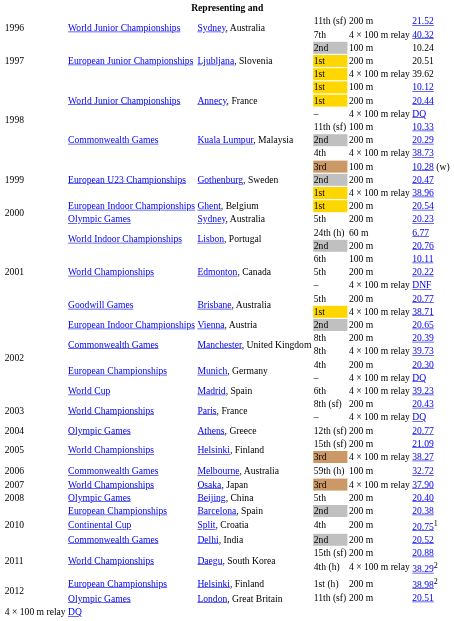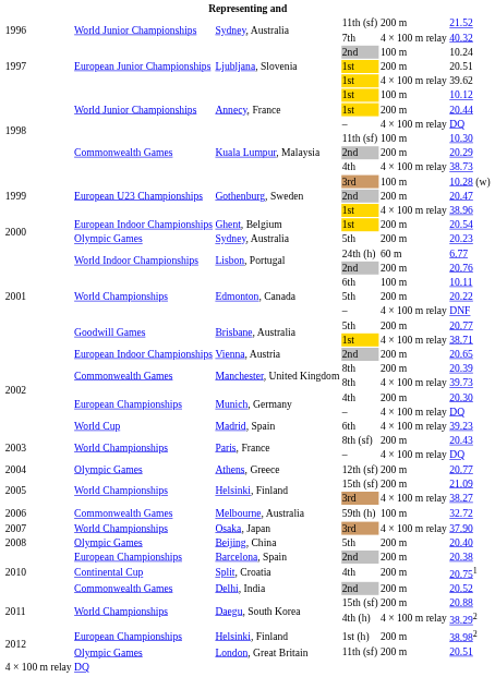Kuala Lumpur, Malaysia / 11th (sf) | column 6: 10.33 -> 10.30
